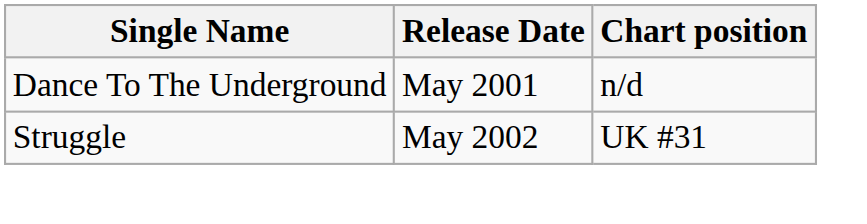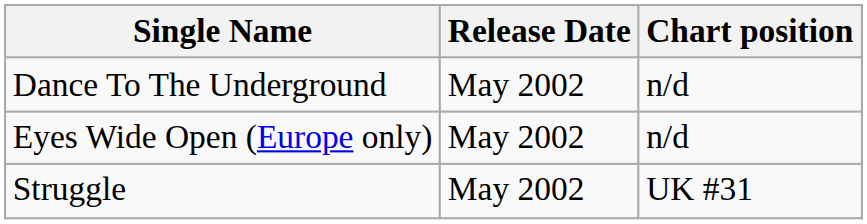Dance To The Underground | Release Date: May 2001 -> May 2002
+ row: Eyes Wide Open (Europe only) | May 2002 | n/d
